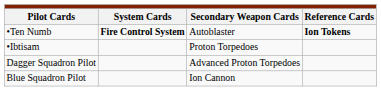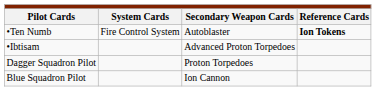•Ten Numb | column 2: bold -> normal
•Ibtisam | column 3: Proton Torpedoes -> Advanced Proton Torpedoes
Dagger Squadron Pilot | column 3: Advanced Proton Torpedoes -> Proton Torpedoes
